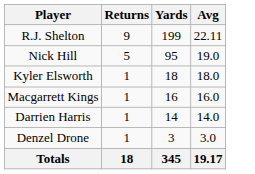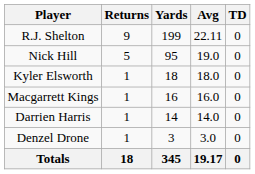+ column: TD | 0 | 0 | 0 | 0 | 0 | 0 | 0
